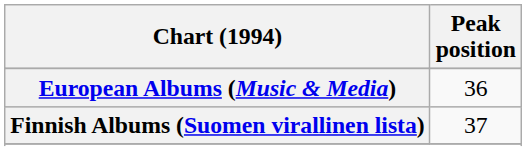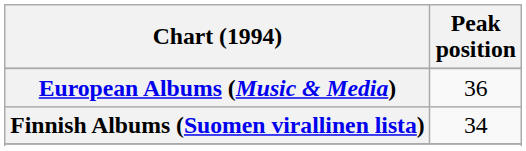Finnish Albums (Suomen virallinen lista) | Peak position: 37 -> 34
